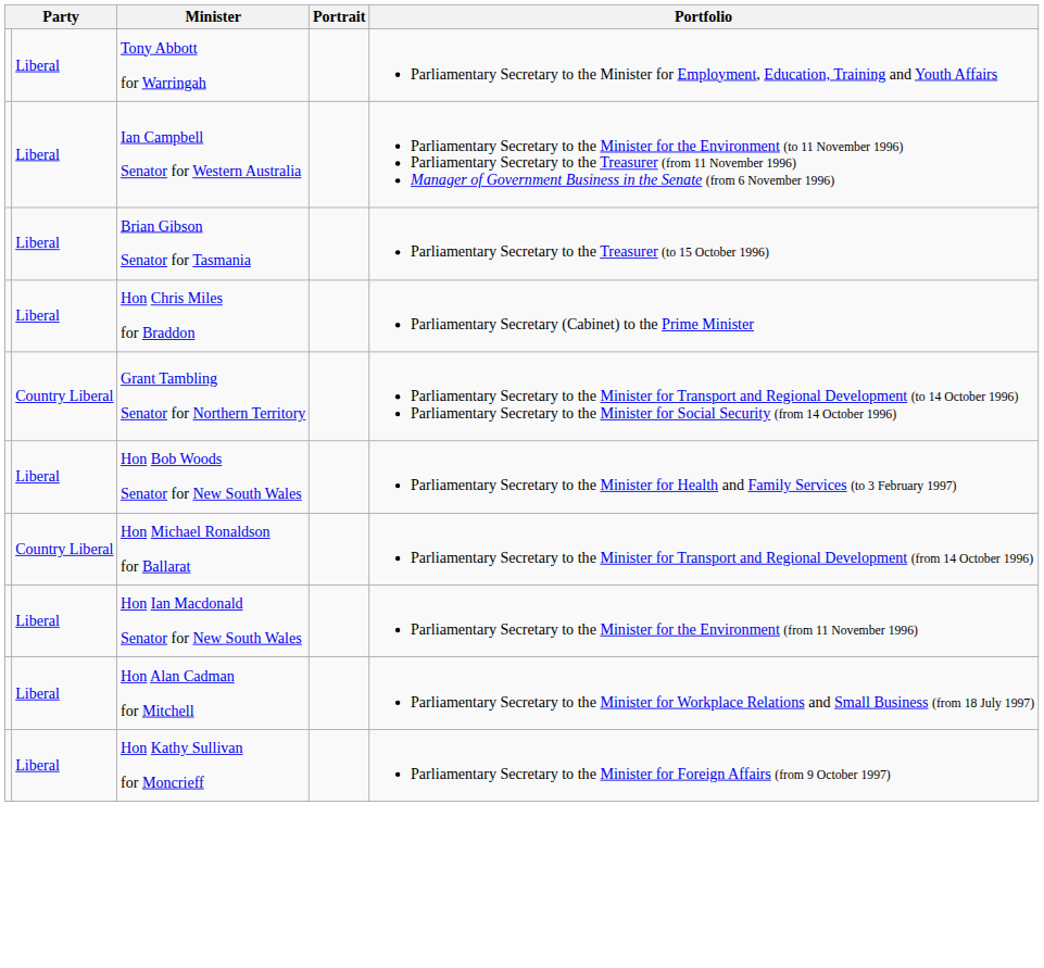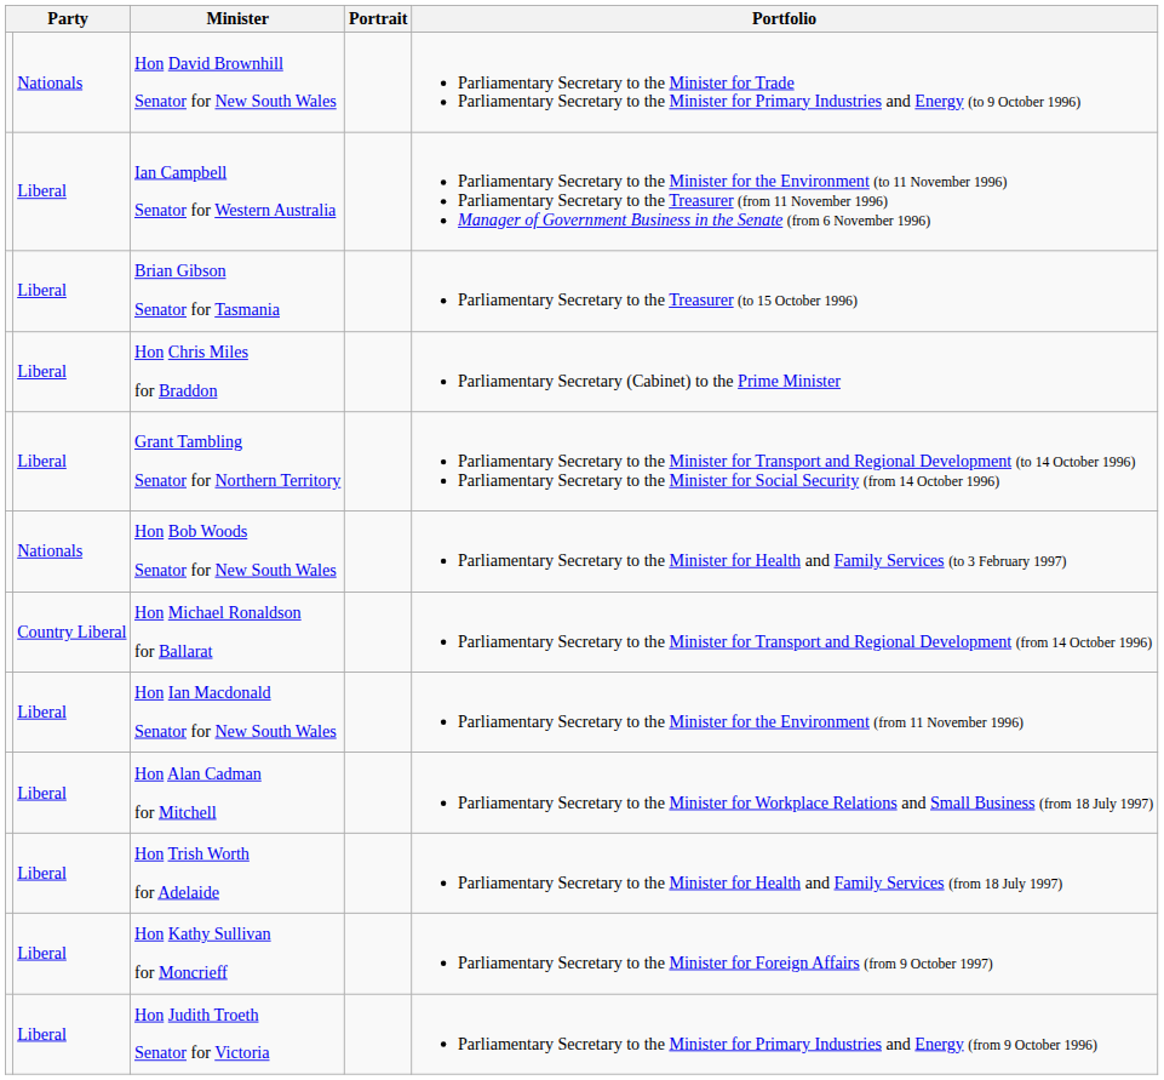- row: Liberal | Tony Abbott for Warringah | Parliamentary Secretary to the Minister for Employment, Education, Training and Youth Affairs
+ row: Nationals | Hon David Brownhill Senator for New South Wales | Parliamentary Secretary to the Minister for Trade Parliamentary Secretary to the Minister for Primary Industries and Energy (to 9 October 1996)
Grant Tambling Senator for Northern Territory | column 2: Country Liberal -> Liberal
Hon Bob Woods Senator for New South Wales | column 2: Liberal -> Nationals
+ row: Liberal | Hon Trish Worth for Adelaide | Parliamentary Secretary to the Minister for Health and Family Services (from 18 July 1997)
+ row: Liberal | Hon Judith Troeth Senator for Victoria | Parliamentary Secretary to the Minister for Primary Industries and Energy (from 9 October 1996)
